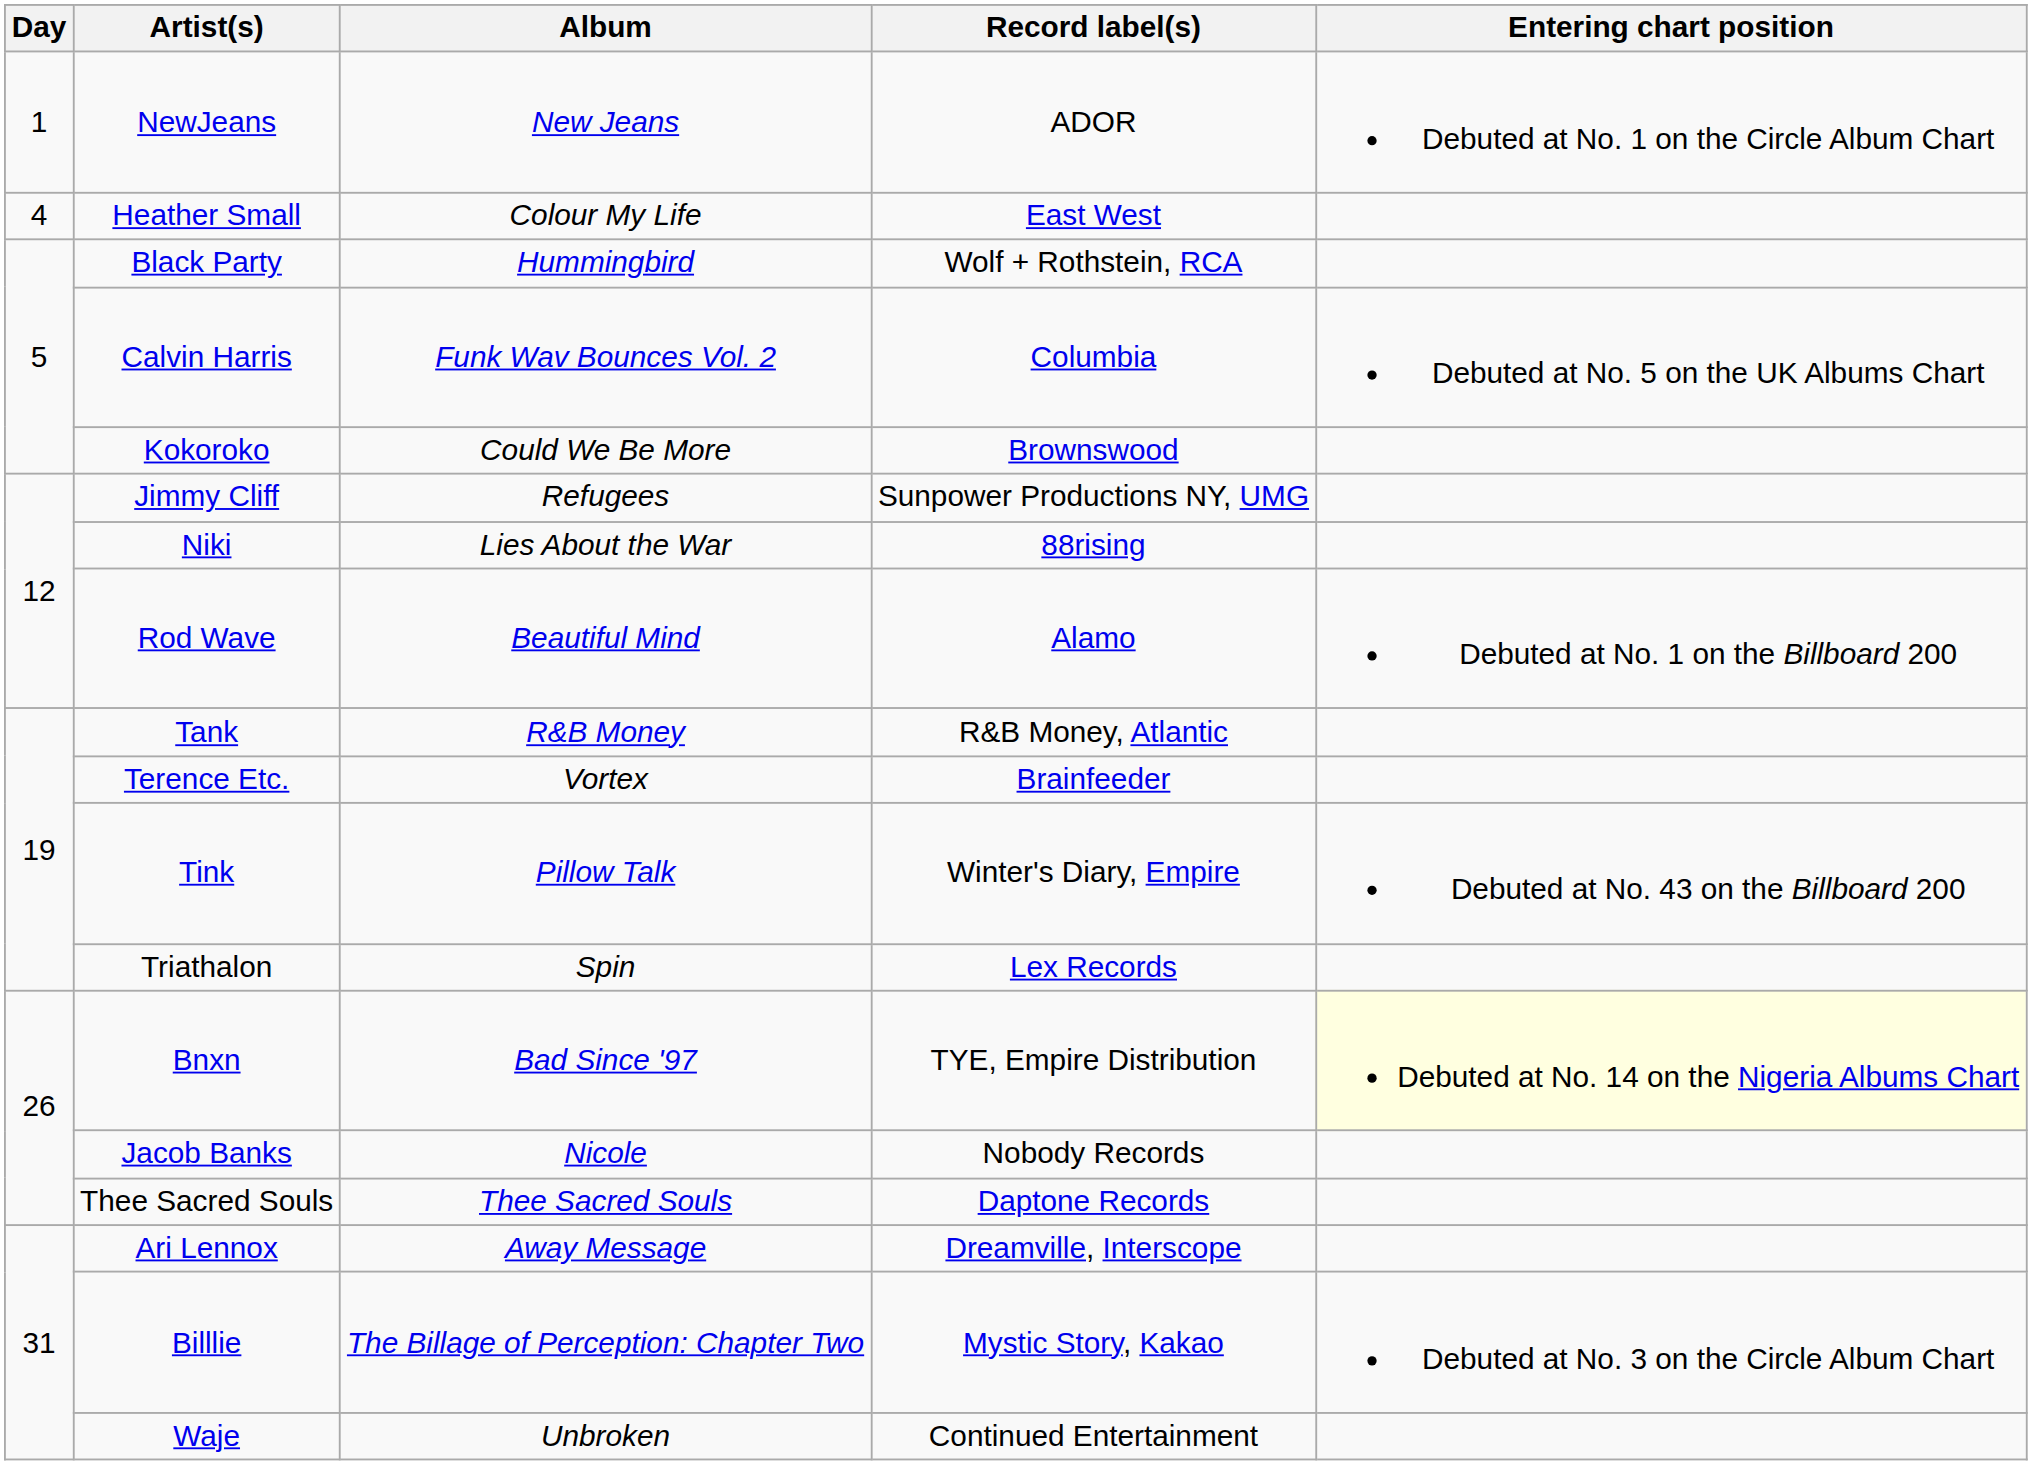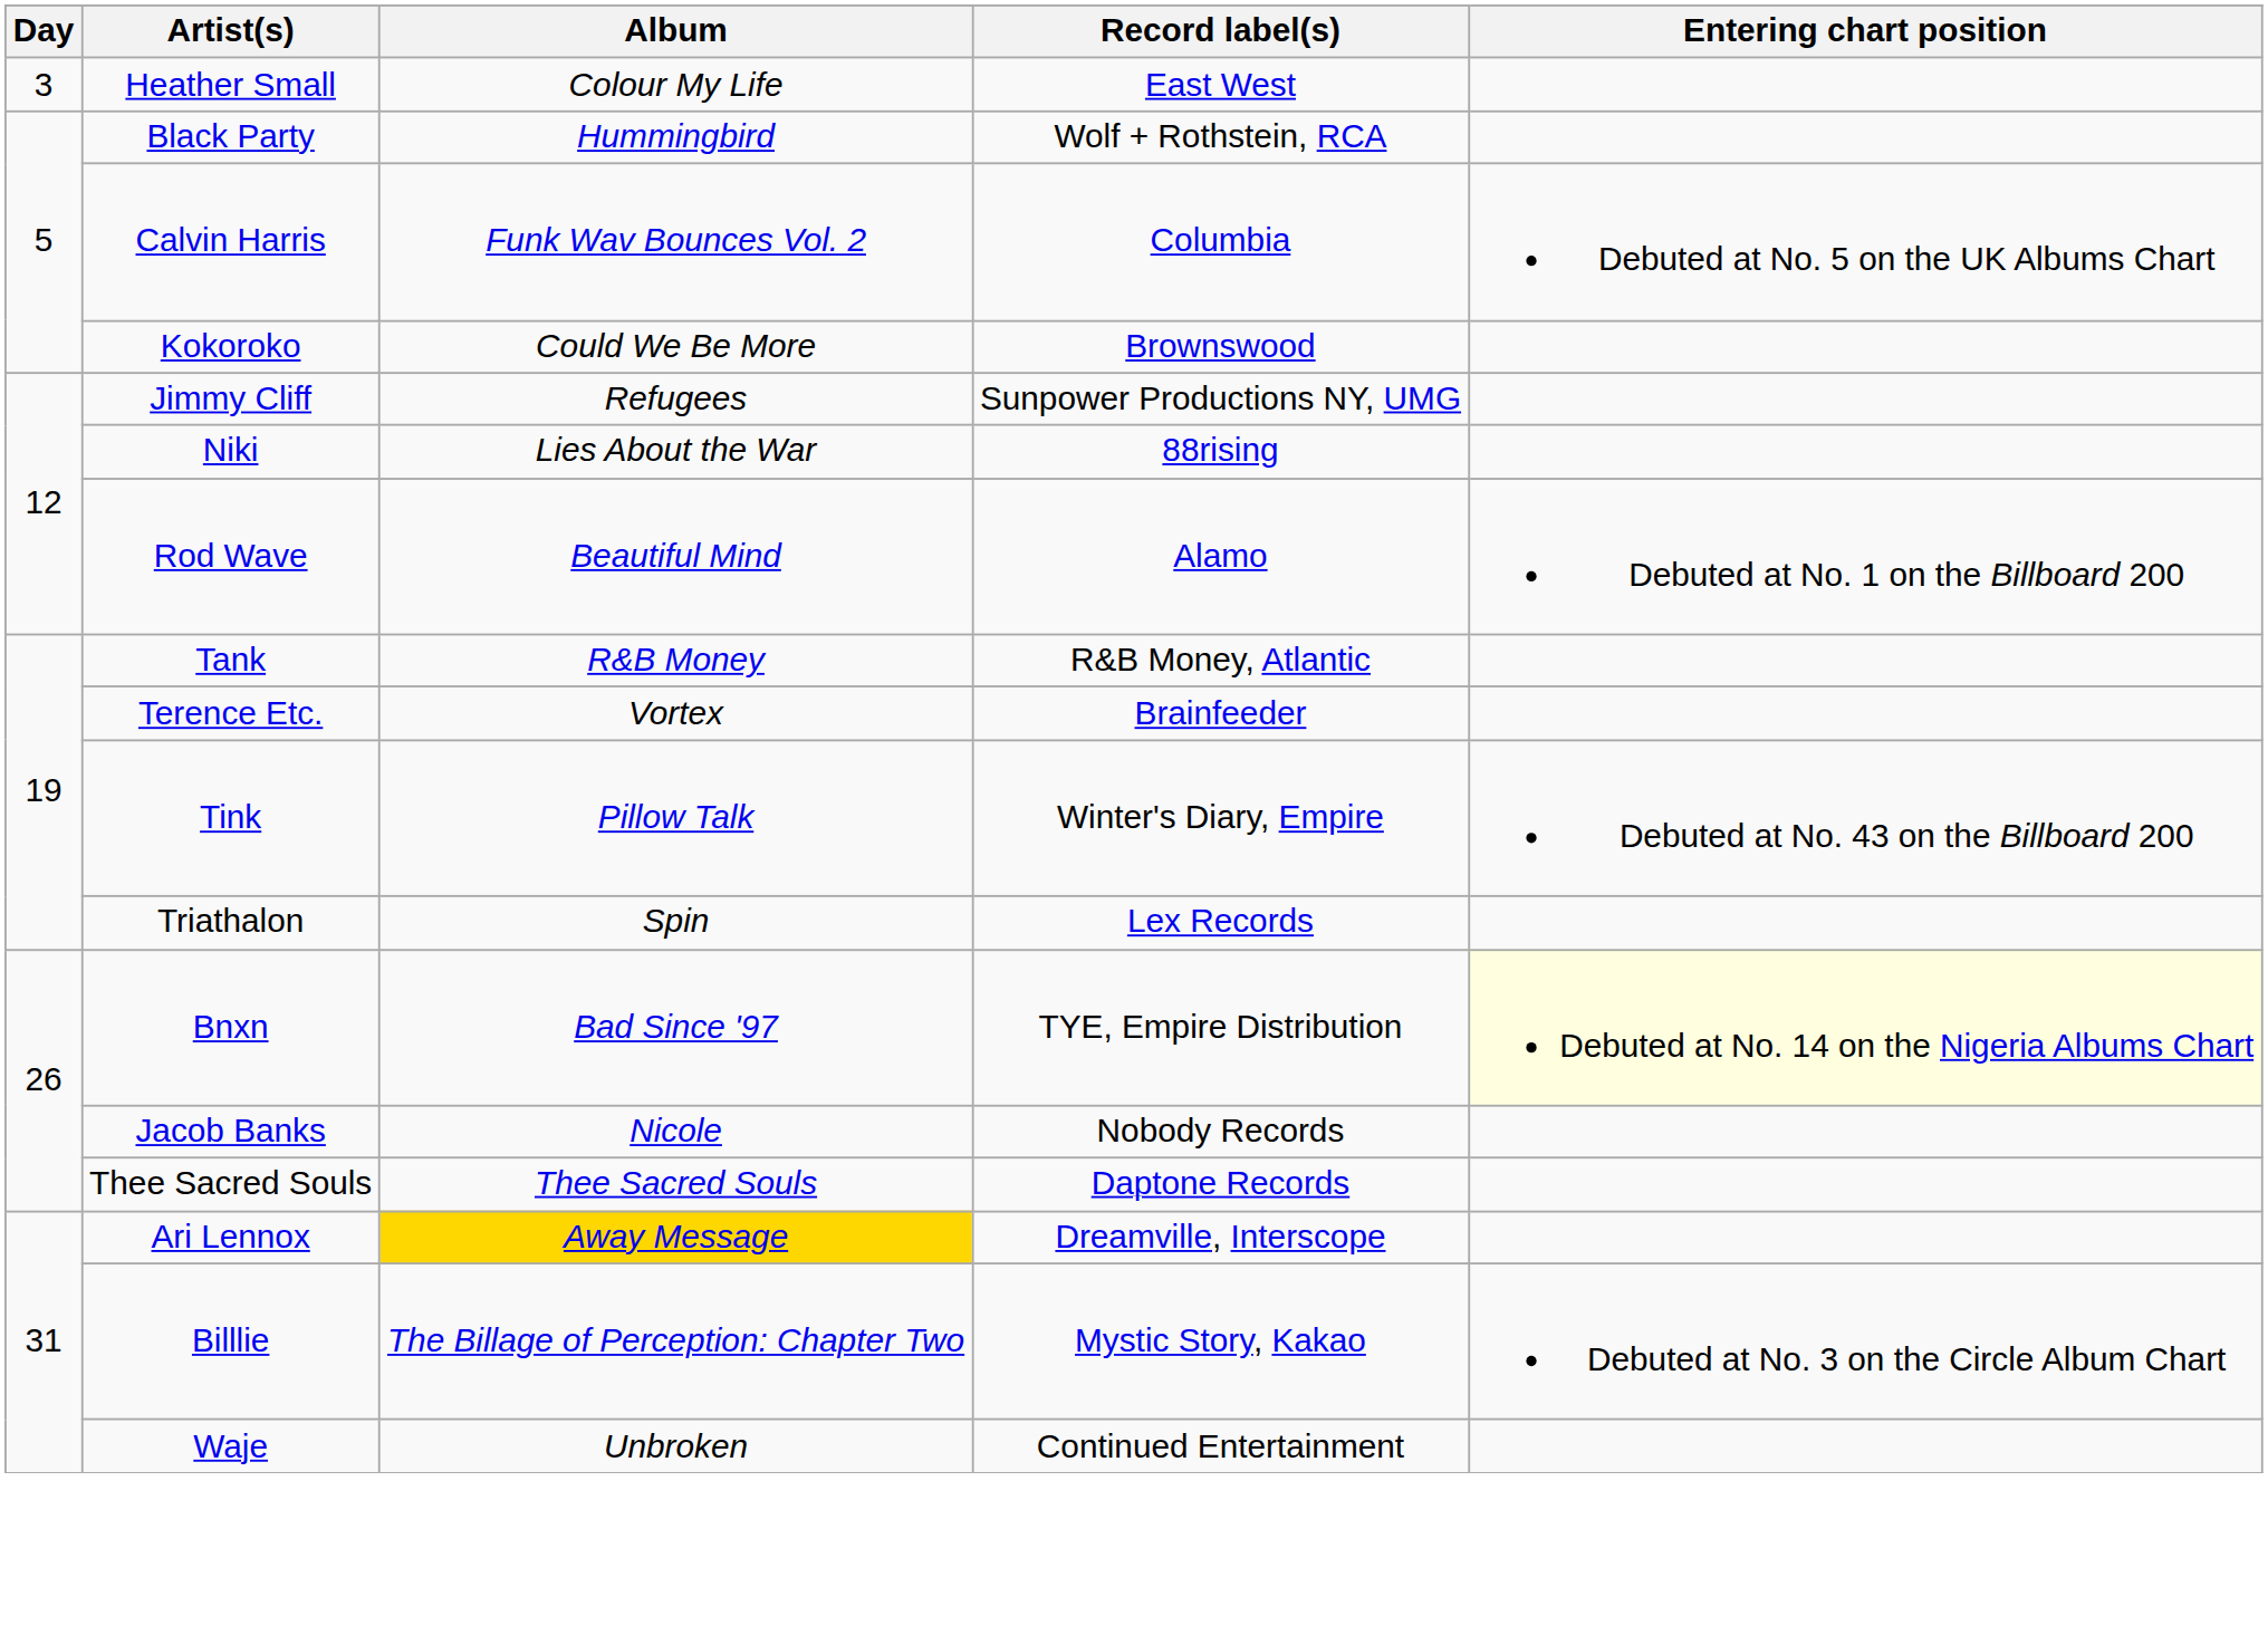- row: 1 | NewJeans | New Jeans | ADOR | Debuted at No. 1 on the Circle Album Chart
Heather Small | Day: 4 -> 3
Ari Lennox | Album: no background -> gold background
